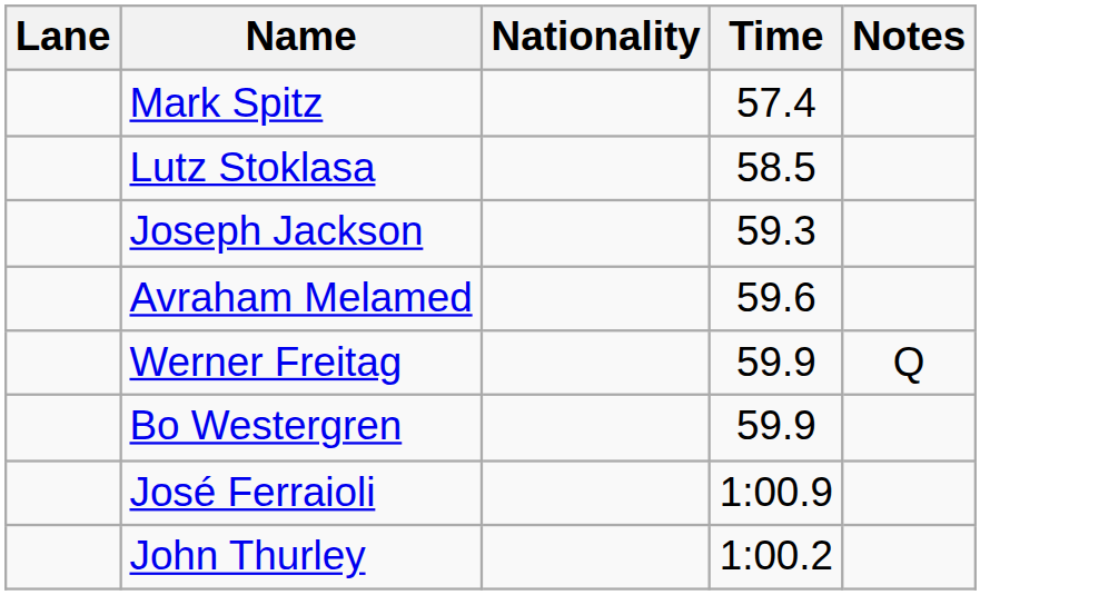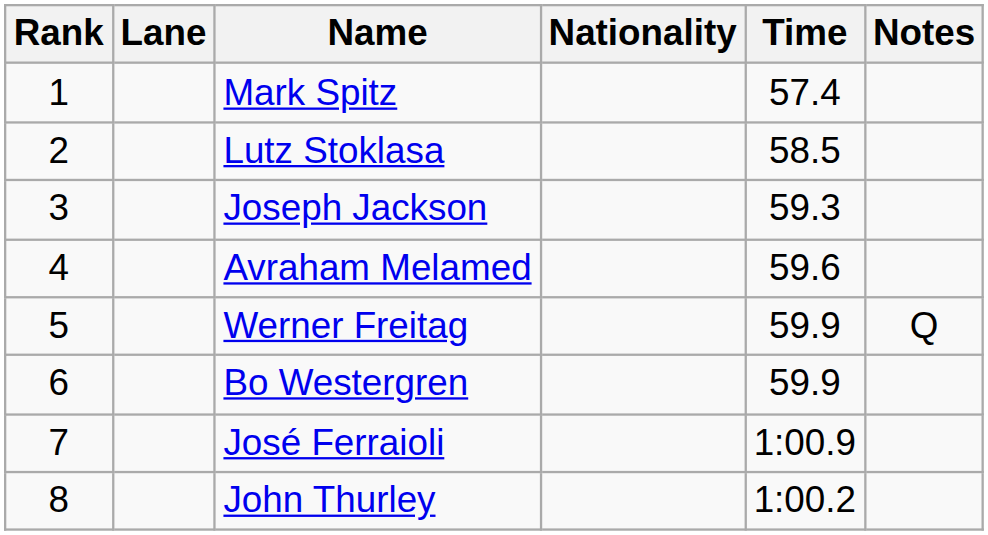+ column: Rank | 1 | 2 | 3 | 4 | 5 | 6 | 7 | 8
